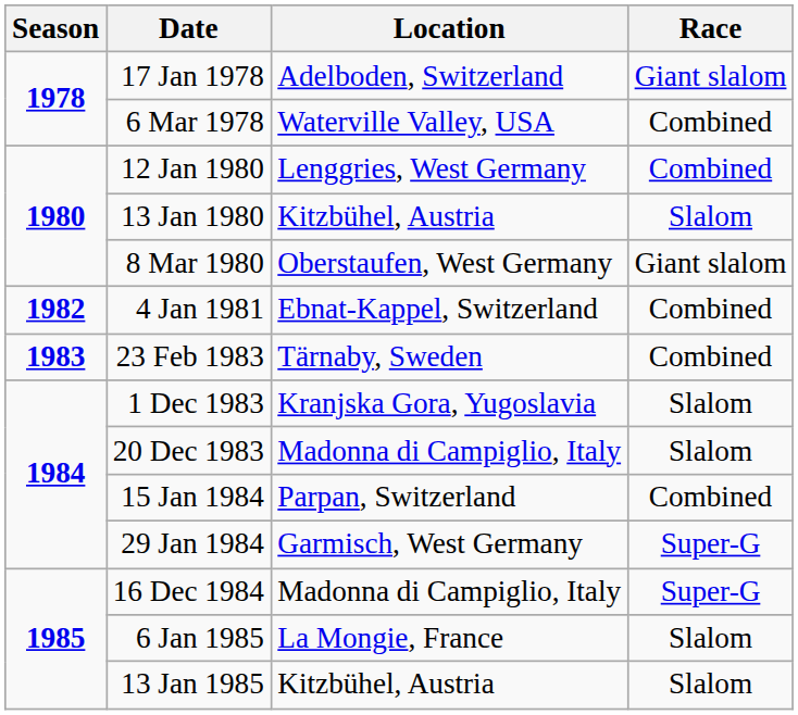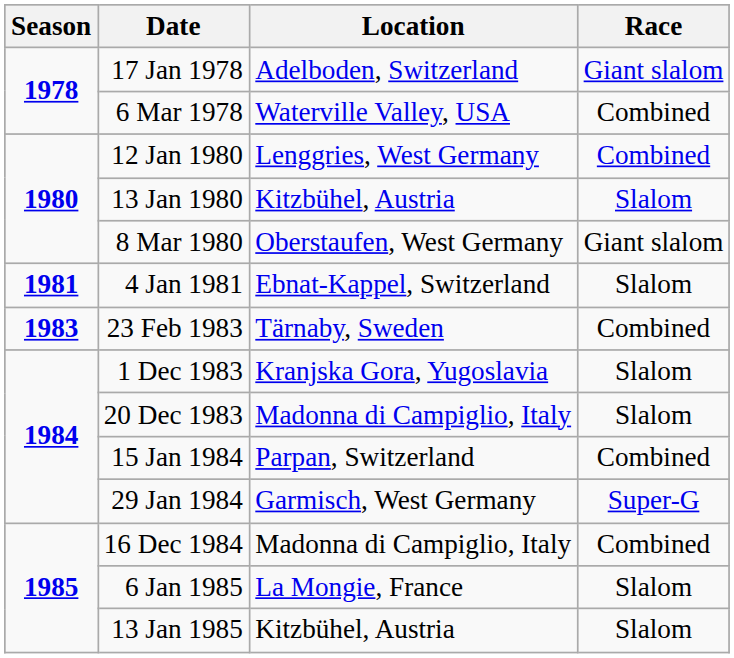4 Jan 1981 | Season: 1982 -> 1981
4 Jan 1981 | Race: Combined -> Slalom
16 Dec 1984 | Race: Super-G -> Combined
